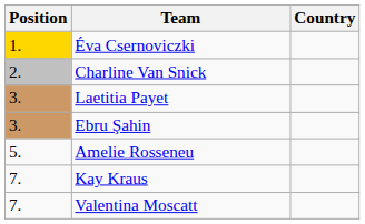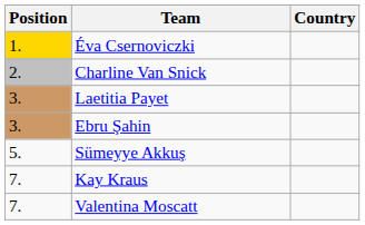+ row: 5. | Sümeyye Akkuş
- row: 5. | Amelie Rosseneu
